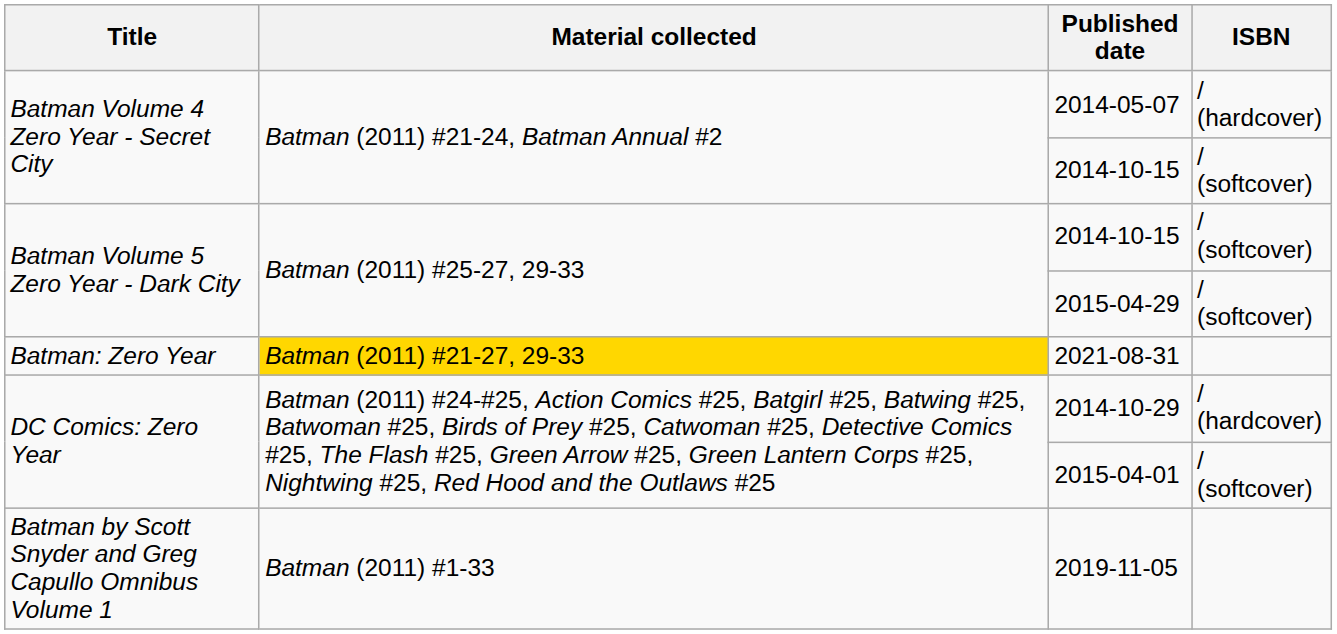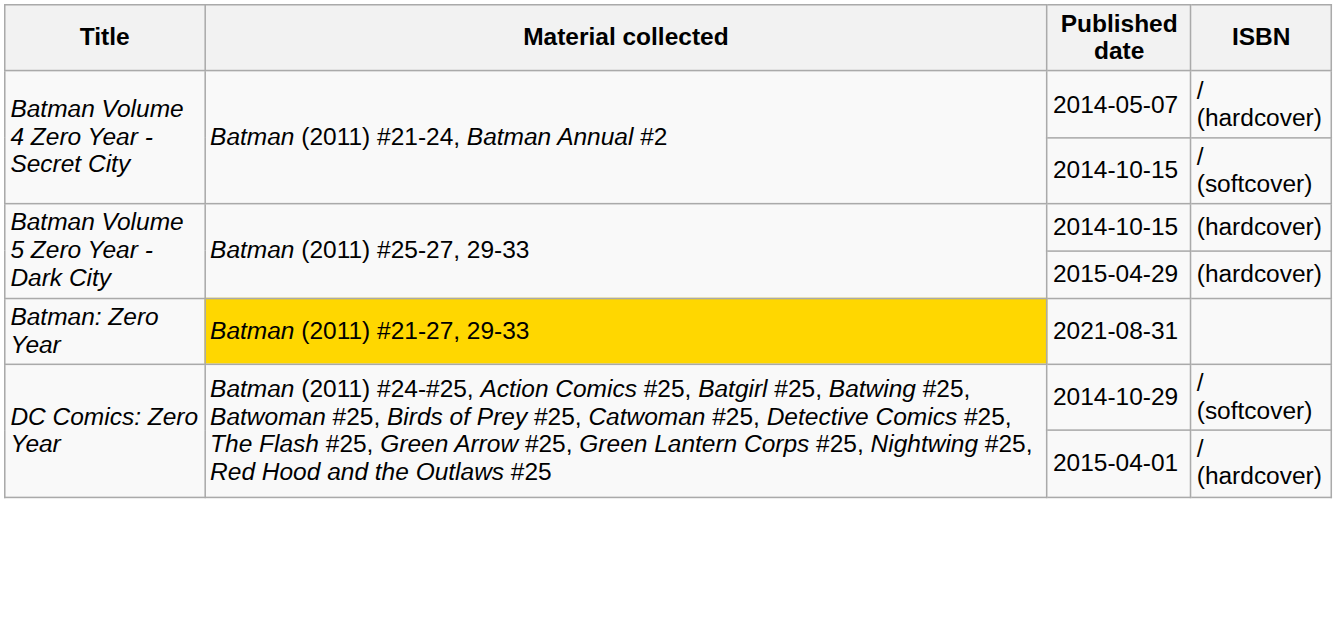Batman Volume 5 Zero Year - Dark City / 2014-10-15 | ISBN: / (softcover) -> (hardcover)
2015-04-29 | ISBN: / (softcover) -> (hardcover)
2014-10-29 | ISBN: / (hardcover) -> / (softcover)
2015-04-01 | ISBN: / (softcover) -> / (hardcover)
- row: Batman by Scott Snyder and Greg Capullo Omnibus Volume 1 | Batman (2011) #1-33 | 2019-11-05
